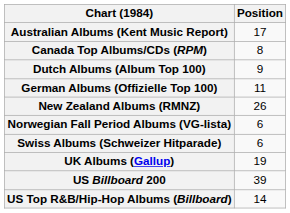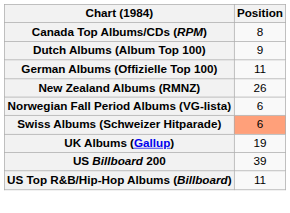- row: Australian Albums (Kent Music Report) | 17
Swiss Albums (Schweizer Hitparade) | Position: no background -> lightsalmon background
US Top R&B/Hip-Hop Albums (Billboard) | Position: 14 -> 11
